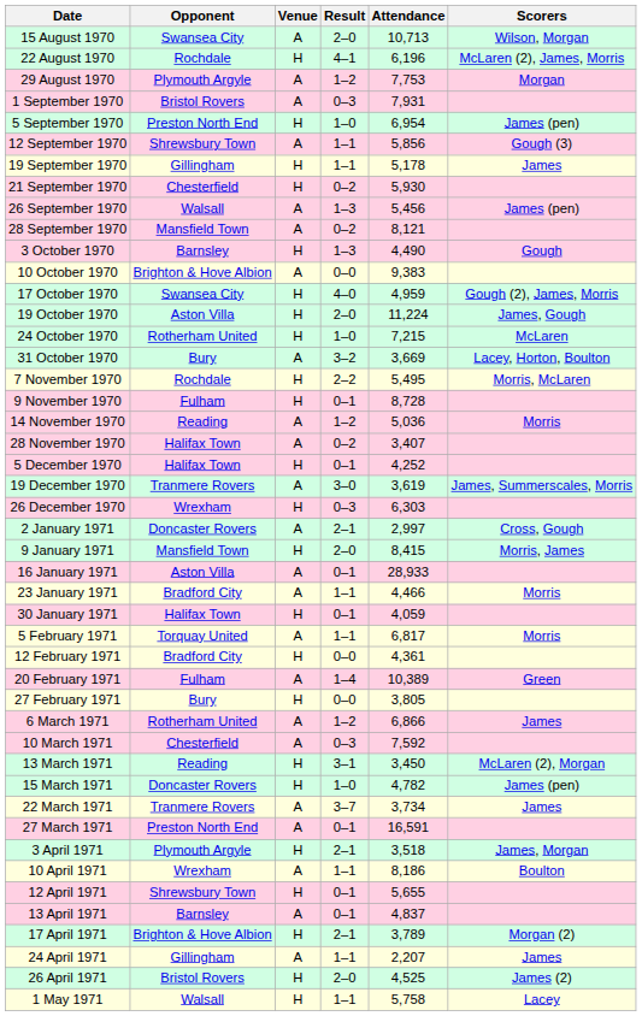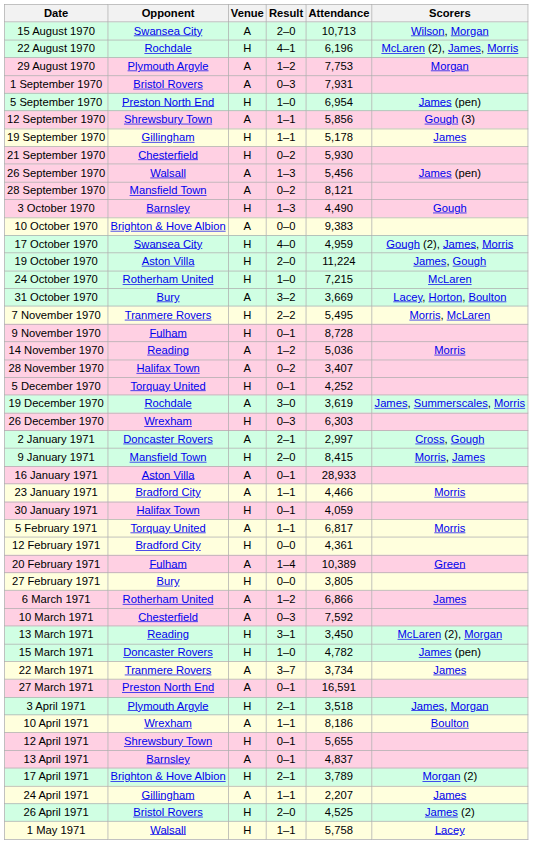7 November 1970 | Opponent: Rochdale -> Tranmere Rovers
5 December 1970 | Opponent: Halifax Town -> Torquay United
19 December 1970 | Opponent: Tranmere Rovers -> Rochdale
